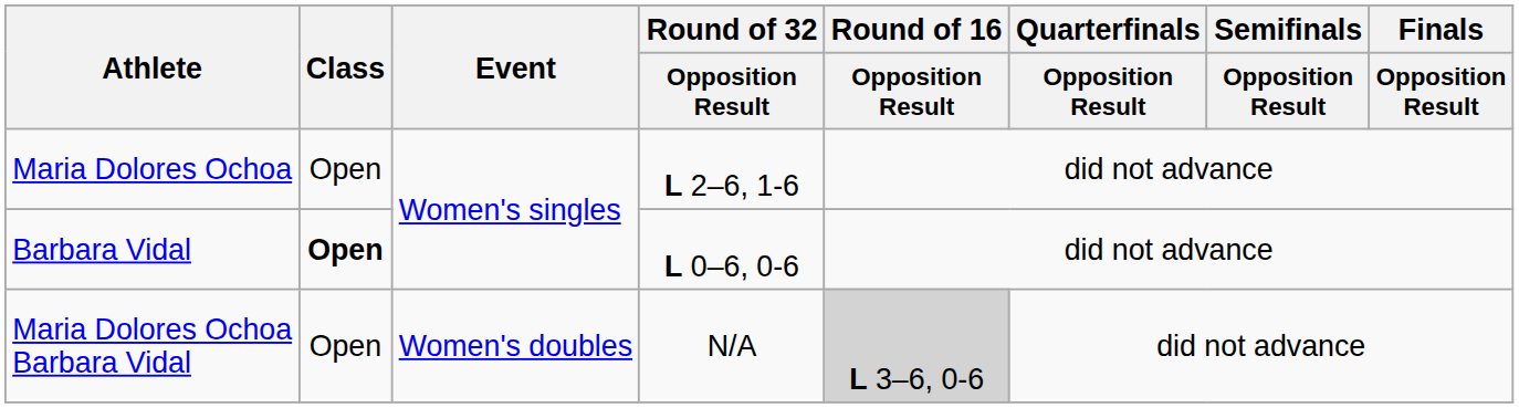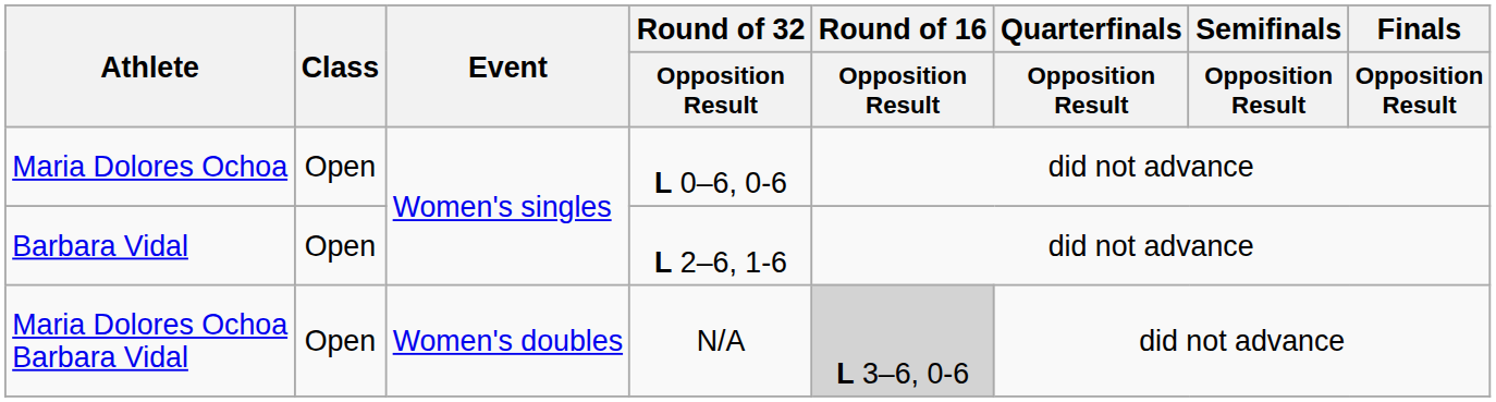Maria Dolores Ochoa | Round of 32 / Opposition Result: L 2–6, 1-6 -> L 0–6, 0-6
Barbara Vidal | Class: bold -> normal
Barbara Vidal | Round of 32 / Opposition Result: L 0–6, 0-6 -> L 2–6, 1-6
